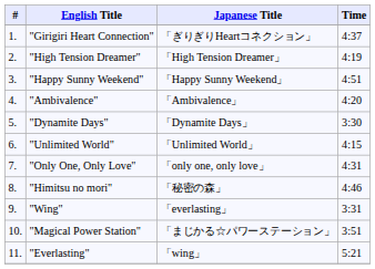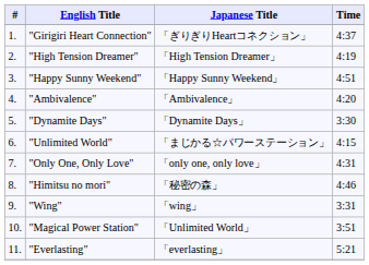"Unlimited World" | Japanese Title: 「Unlimited World」 -> 「まじかる☆パワーステーション」
"Wing" | Japanese Title: 「everlasting」 -> 「wing」
"Magical Power Station" | Japanese Title: 「まじかる☆パワーステーション」 -> 「Unlimited World」
"Everlasting" | Japanese Title: 「wing」 -> 「everlasting」
